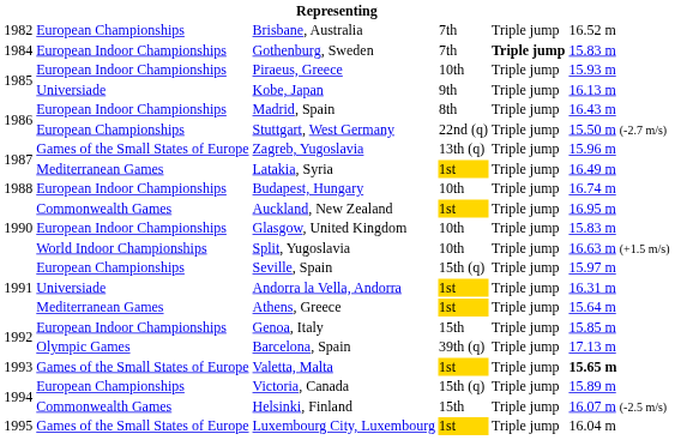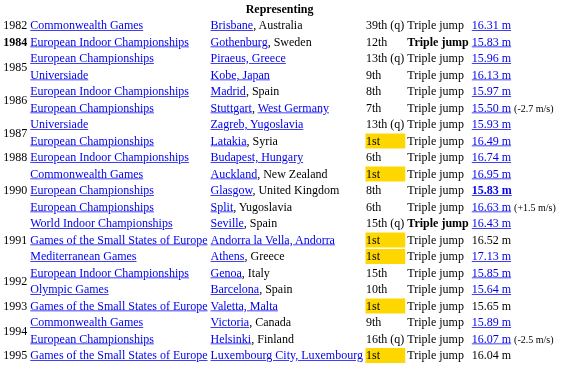Brisbane, Australia | column 2: European Championships -> Commonwealth Games
Brisbane, Australia | column 4: 7th -> 39th (q)
Brisbane, Australia | column 6: 16.52 m -> 16.31 m
Gothenburg, Sweden | column 1: normal -> bold
Gothenburg, Sweden | column 4: 7th -> 12th
Piraeus, Greece | column 2: European Indoor Championships -> European Championships
Piraeus, Greece | column 4: 10th -> 13th (q)
Piraeus, Greece | column 6: 15.93 m -> 15.96 m
Madrid, Spain | column 6: 16.43 m -> 15.97 m
Stuttgart, West Germany | column 4: 22nd (q) -> 7th
Zagreb, Yugoslavia | column 2: Games of the Small States of Europe -> Universiade
Zagreb, Yugoslavia | column 6: 15.96 m -> 15.93 m
Latakia, Syria | column 2: Mediterranean Games -> European Championships
Budapest, Hungary | column 4: 10th -> 6th
Glasgow, United Kingdom | column 2: European Indoor Championships -> European Championships
Glasgow, United Kingdom | column 4: 10th -> 8th
Glasgow, United Kingdom | column 6: normal -> bold
Split, Yugoslavia | column 2: World Indoor Championships -> European Championships
Split, Yugoslavia | column 4: 10th -> 6th
Seville, Spain | column 2: European Championships -> World Indoor Championships
Seville, Spain | column 5: normal -> bold
Seville, Spain | column 6: 15.97 m -> 16.43 m
Andorra la Vella, Andorra | column 2: Universiade -> Games of the Small States of Europe
Andorra la Vella, Andorra | column 6: 16.31 m -> 16.52 m
Athens, Greece | column 6: 15.64 m -> 17.13 m
Barcelona, Spain | column 4: 39th (q) -> 10th
Barcelona, Spain | column 6: 17.13 m -> 15.64 m
Valetta, Malta | column 6: bold -> normal
Victoria, Canada | column 2: European Championships -> Commonwealth Games
Victoria, Canada | column 4: 15th (q) -> 9th
Helsinki, Finland | column 2: Commonwealth Games -> European Championships
Helsinki, Finland | column 4: 15th -> 16th (q)
